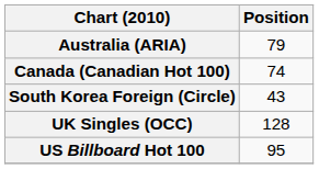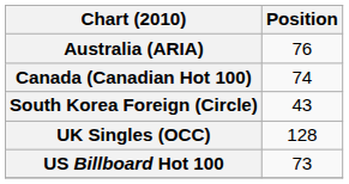Australia (ARIA) | Position: 79 -> 76
US Billboard Hot 100 | Position: 95 -> 73
